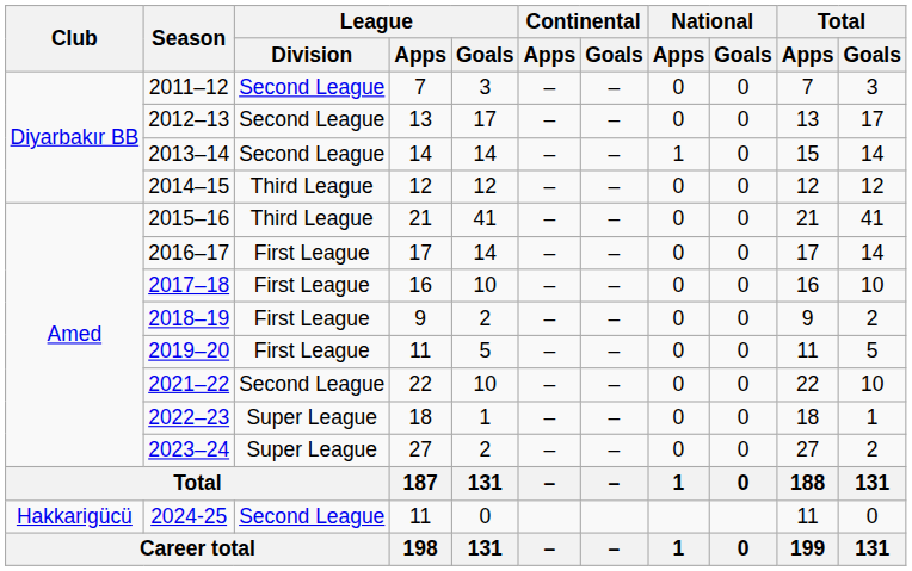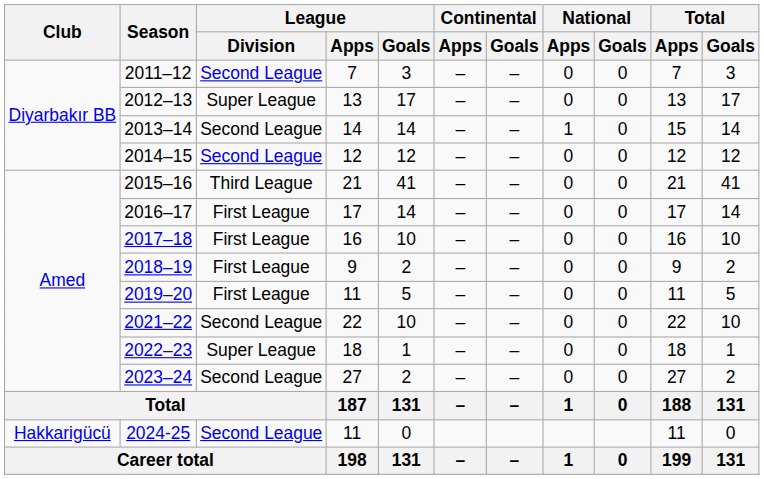2012–13 | League / Division: Second League -> Super League
2014–15 | League / Division: Third League -> Second League
2023–24 | League / Division: Super League -> Second League
